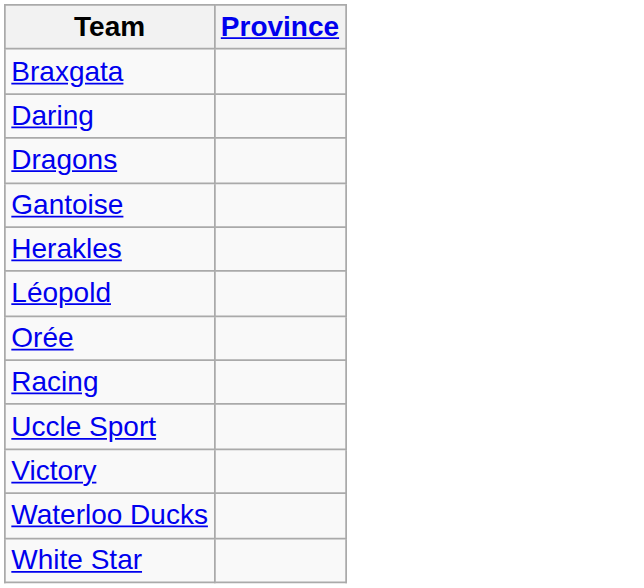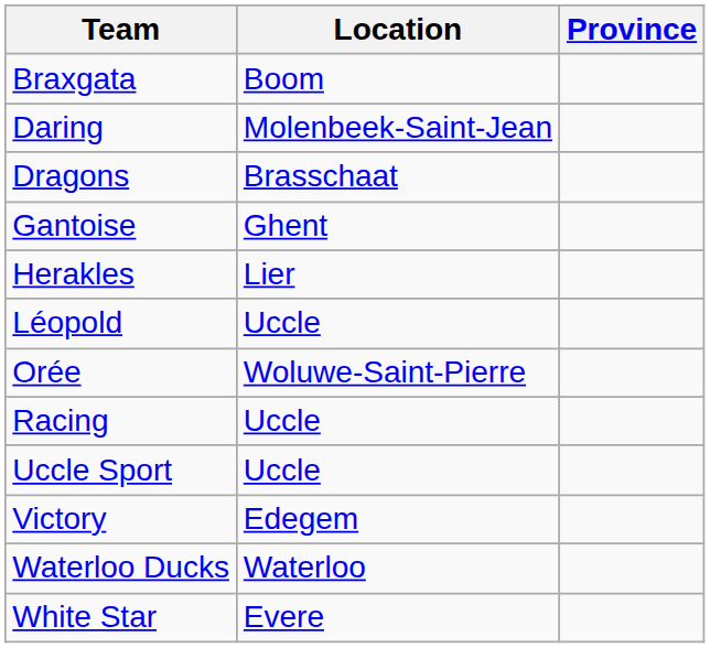+ column: Location | Boom | Molenbeek-Saint-Jean | Brasschaat | Ghent | Lier | Uccle | Woluwe-Saint-Pierre | Uccle | Uccle | Edegem | Waterloo | Evere
